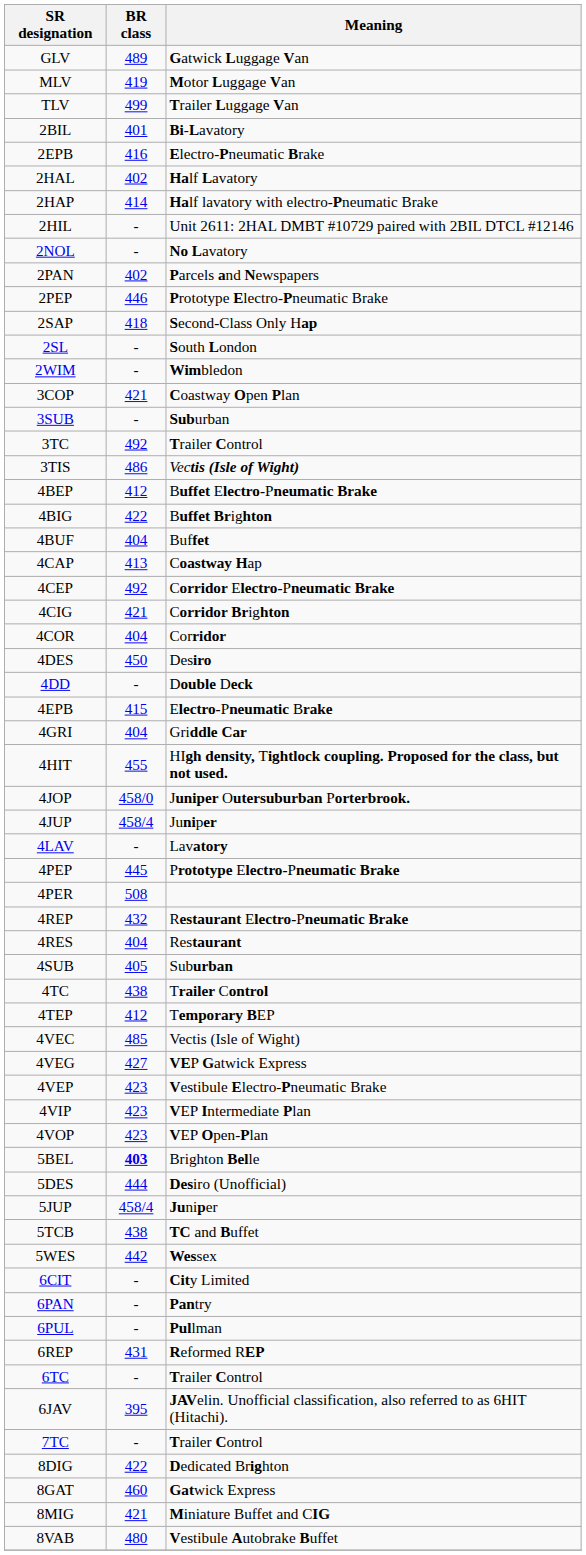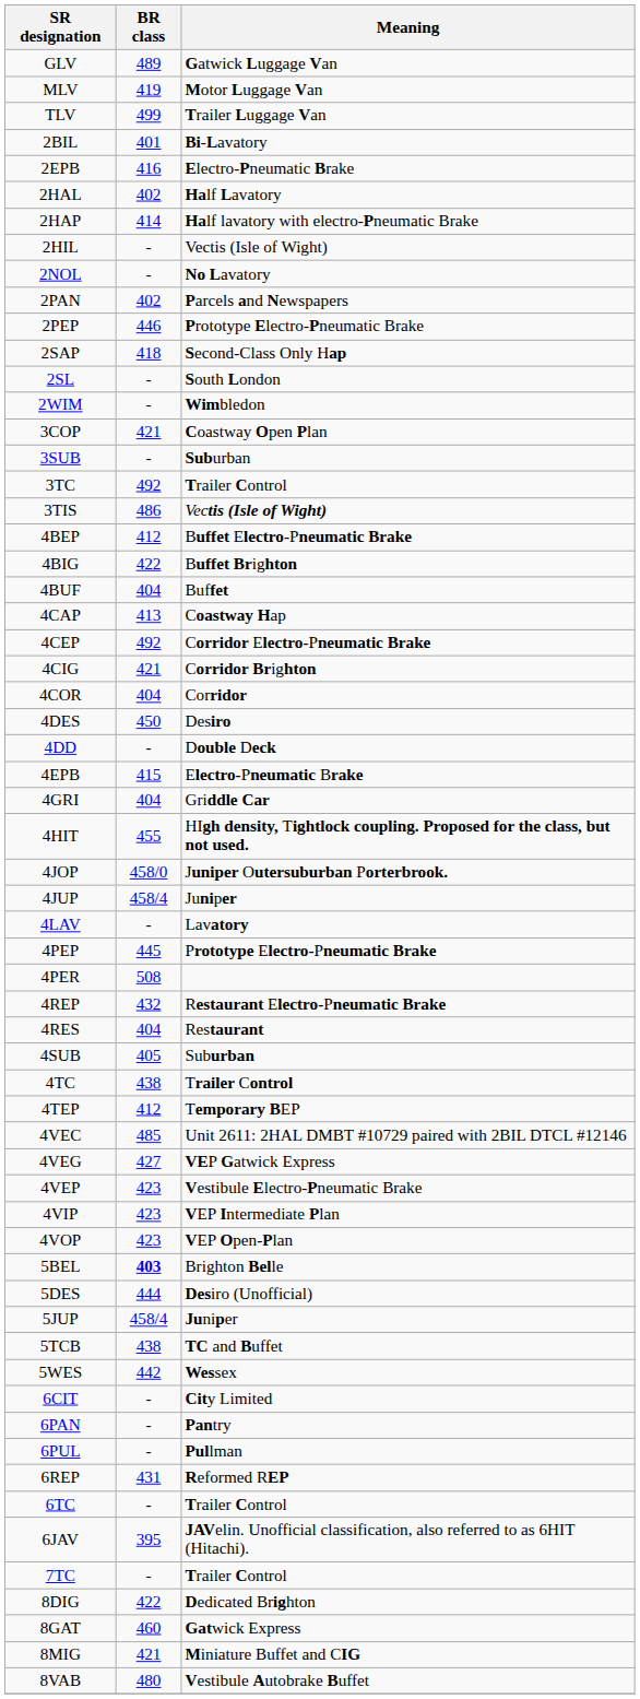2HIL | Meaning: Unit 2611: 2HAL DMBT #10729 paired with 2BIL DTCL #12146 -> Vectis (Isle of Wight)
4VEC | Meaning: Vectis (Isle of Wight) -> Unit 2611: 2HAL DMBT #10729 paired with 2BIL DTCL #12146
